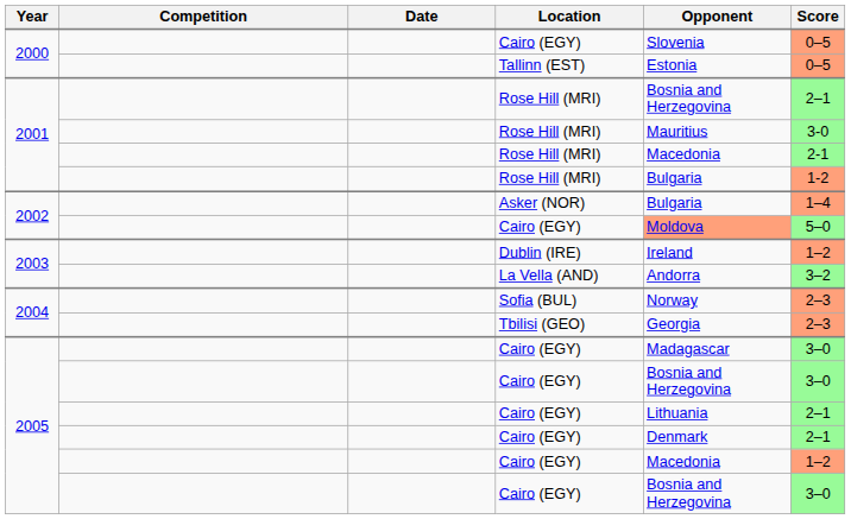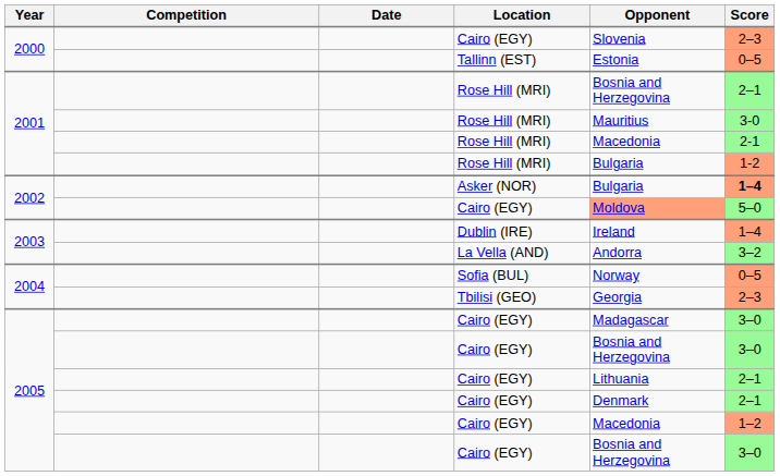2000 / Cairo (EGY) | Score: 0–5 -> 2–3
Asker (NOR) | Score: normal -> bold
Dublin (IRE) | Score: 1–2 -> 1–4
Sofia (BUL) | Score: 2–3 -> 0–5
